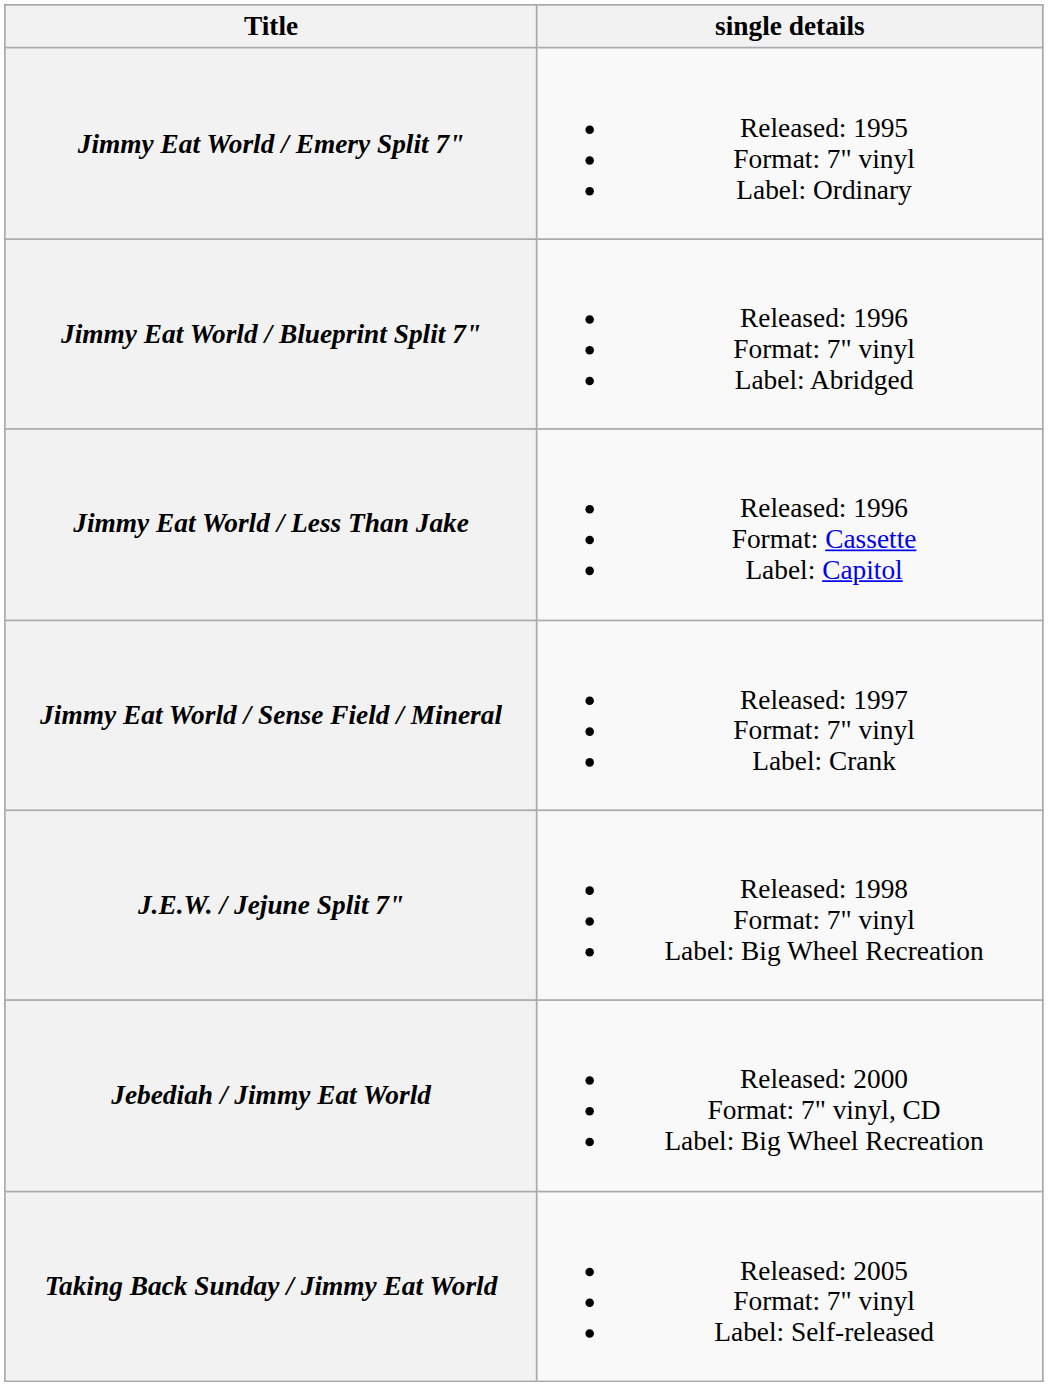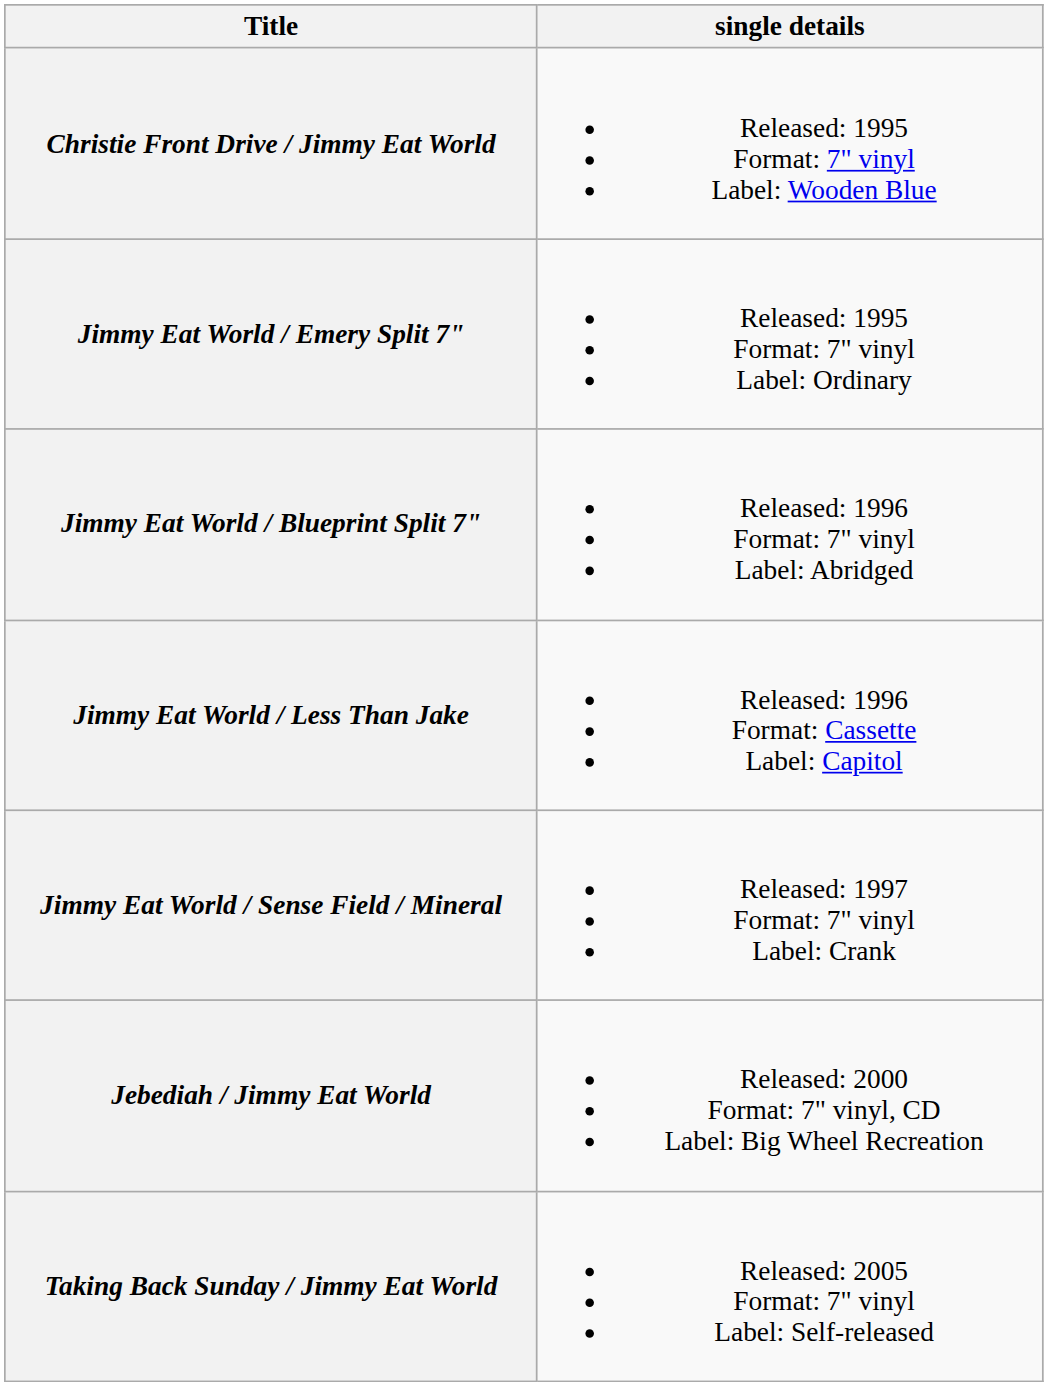+ row: Christie Front Drive / Jimmy Eat World | Released: 1995 Format: 7" vinyl Label: Wooden Blue
- row: J.E.W. / Jejune Split 7" | Released: 1998 Format: 7" vinyl Label: Big Wheel Recreation
